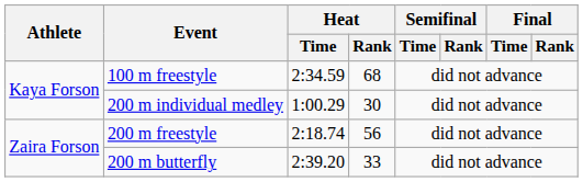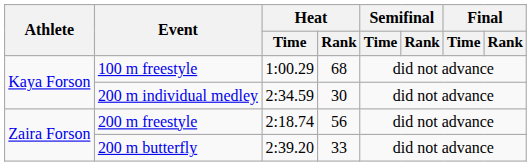100 m freestyle | Heat / Time: 2:34.59 -> 1:00.29
200 m individual medley | Heat / Time: 1:00.29 -> 2:34.59
